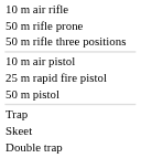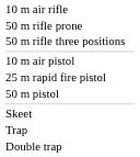rows swapped: Skeet <-> Trap
